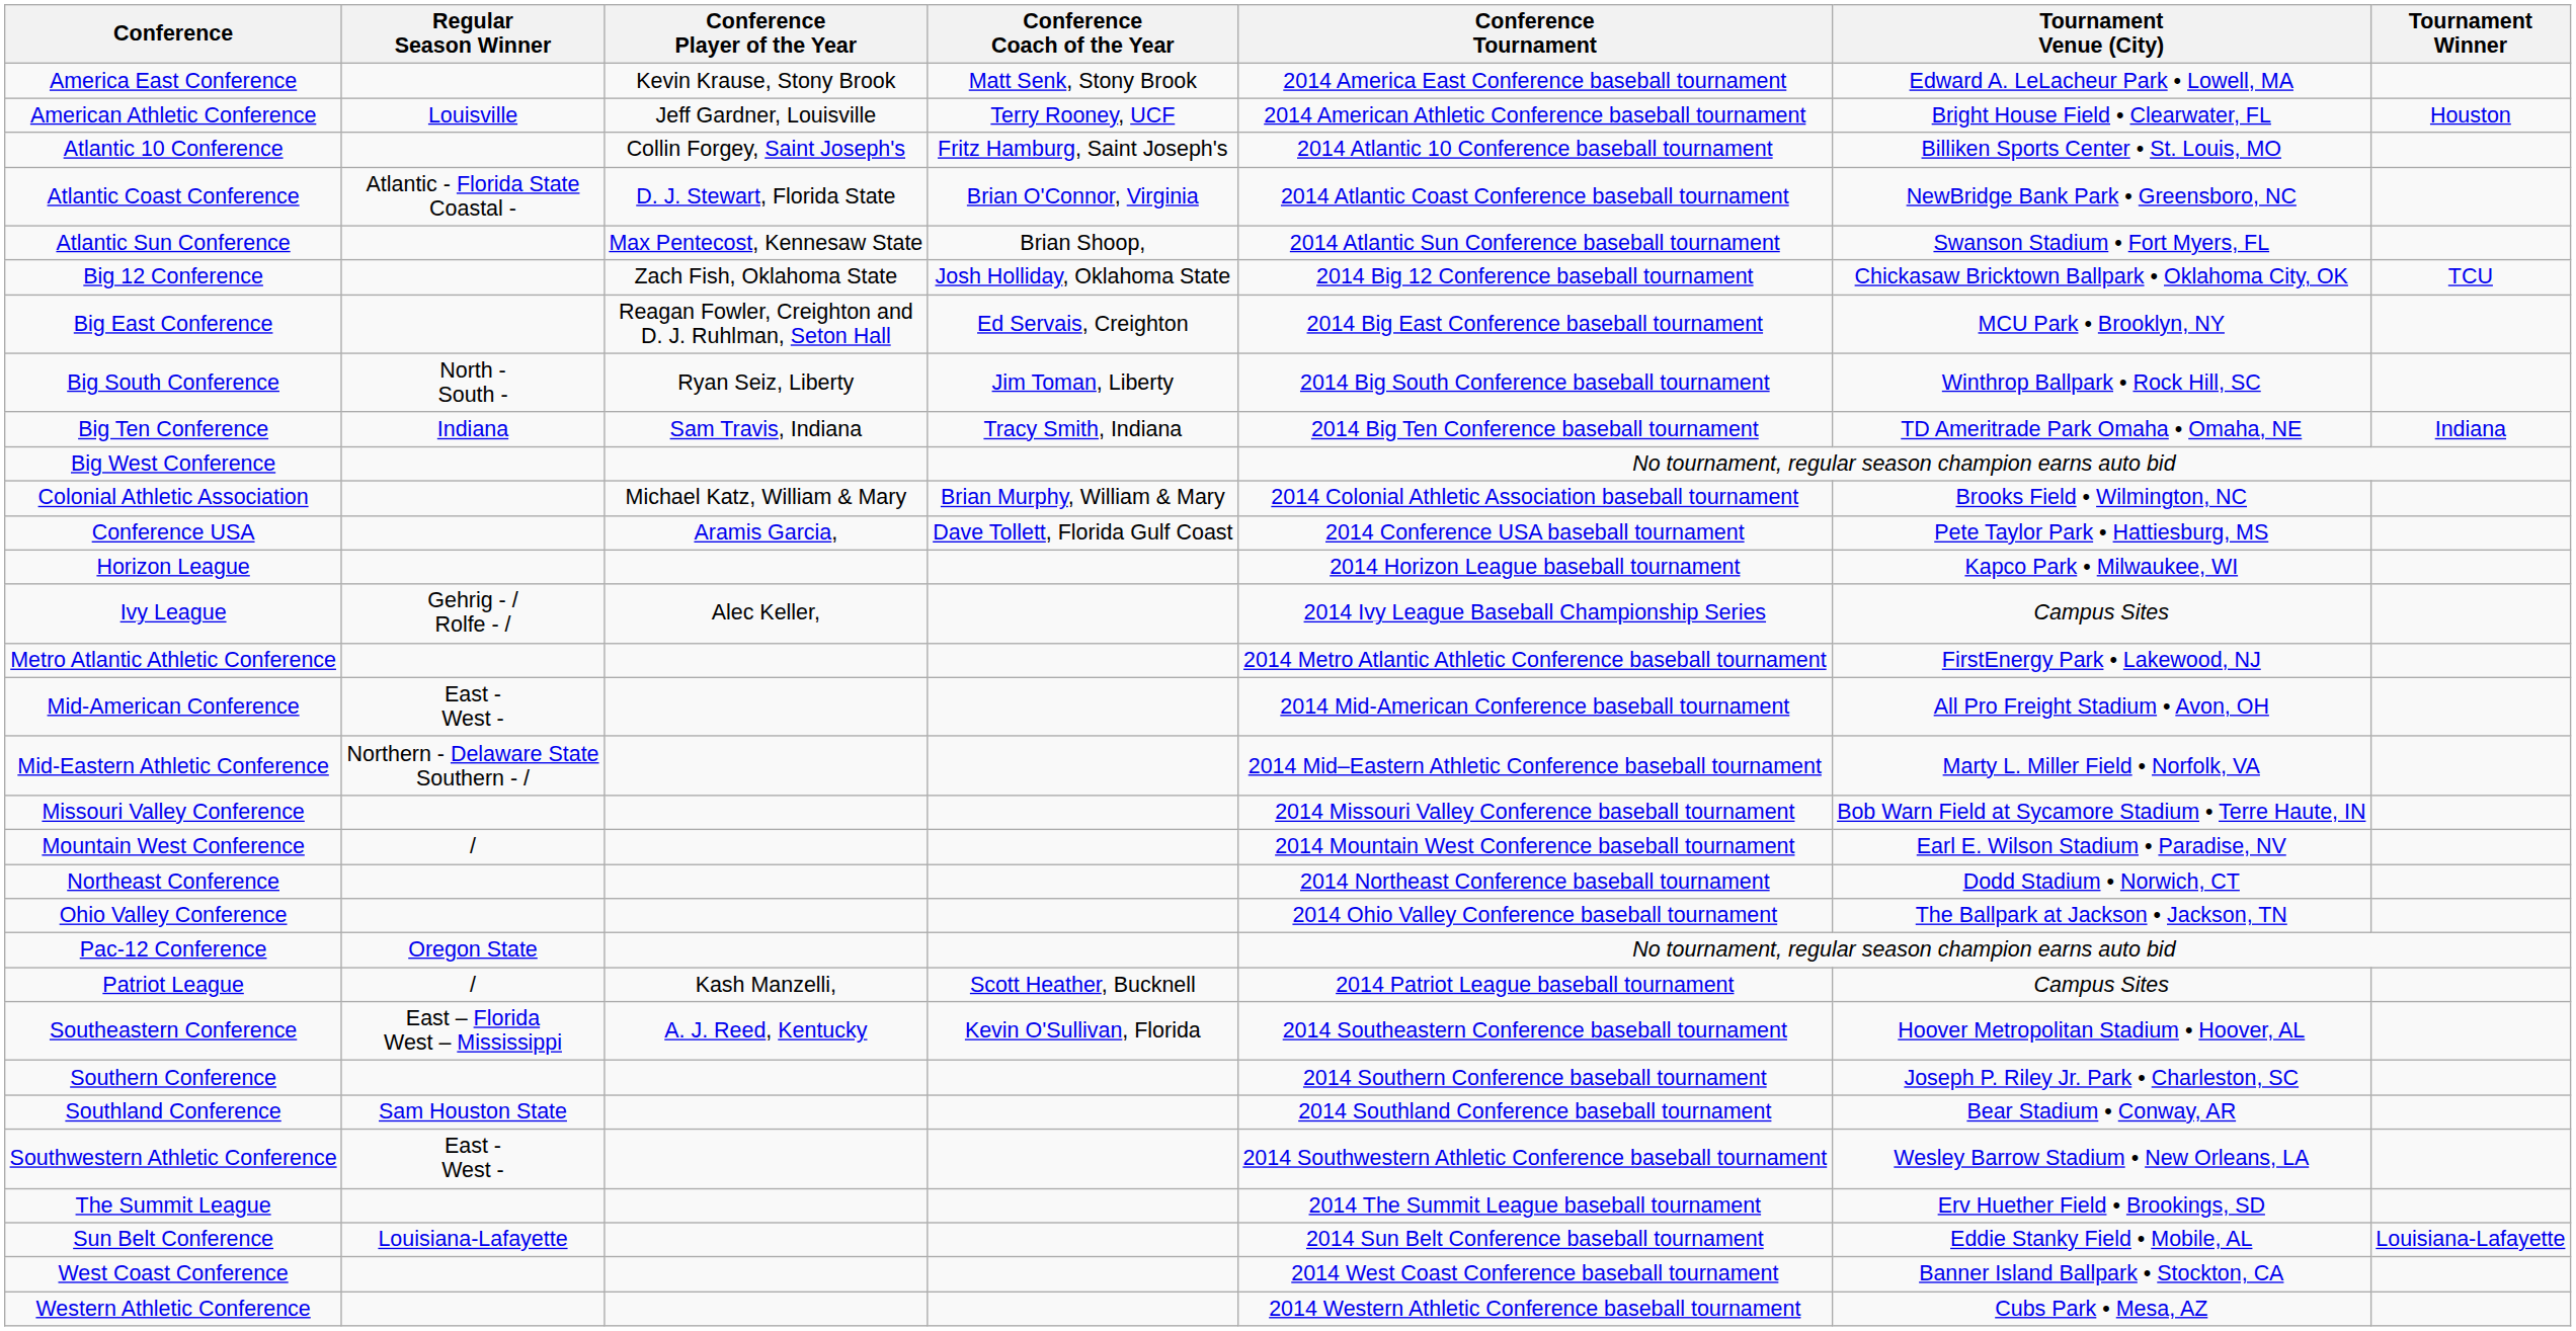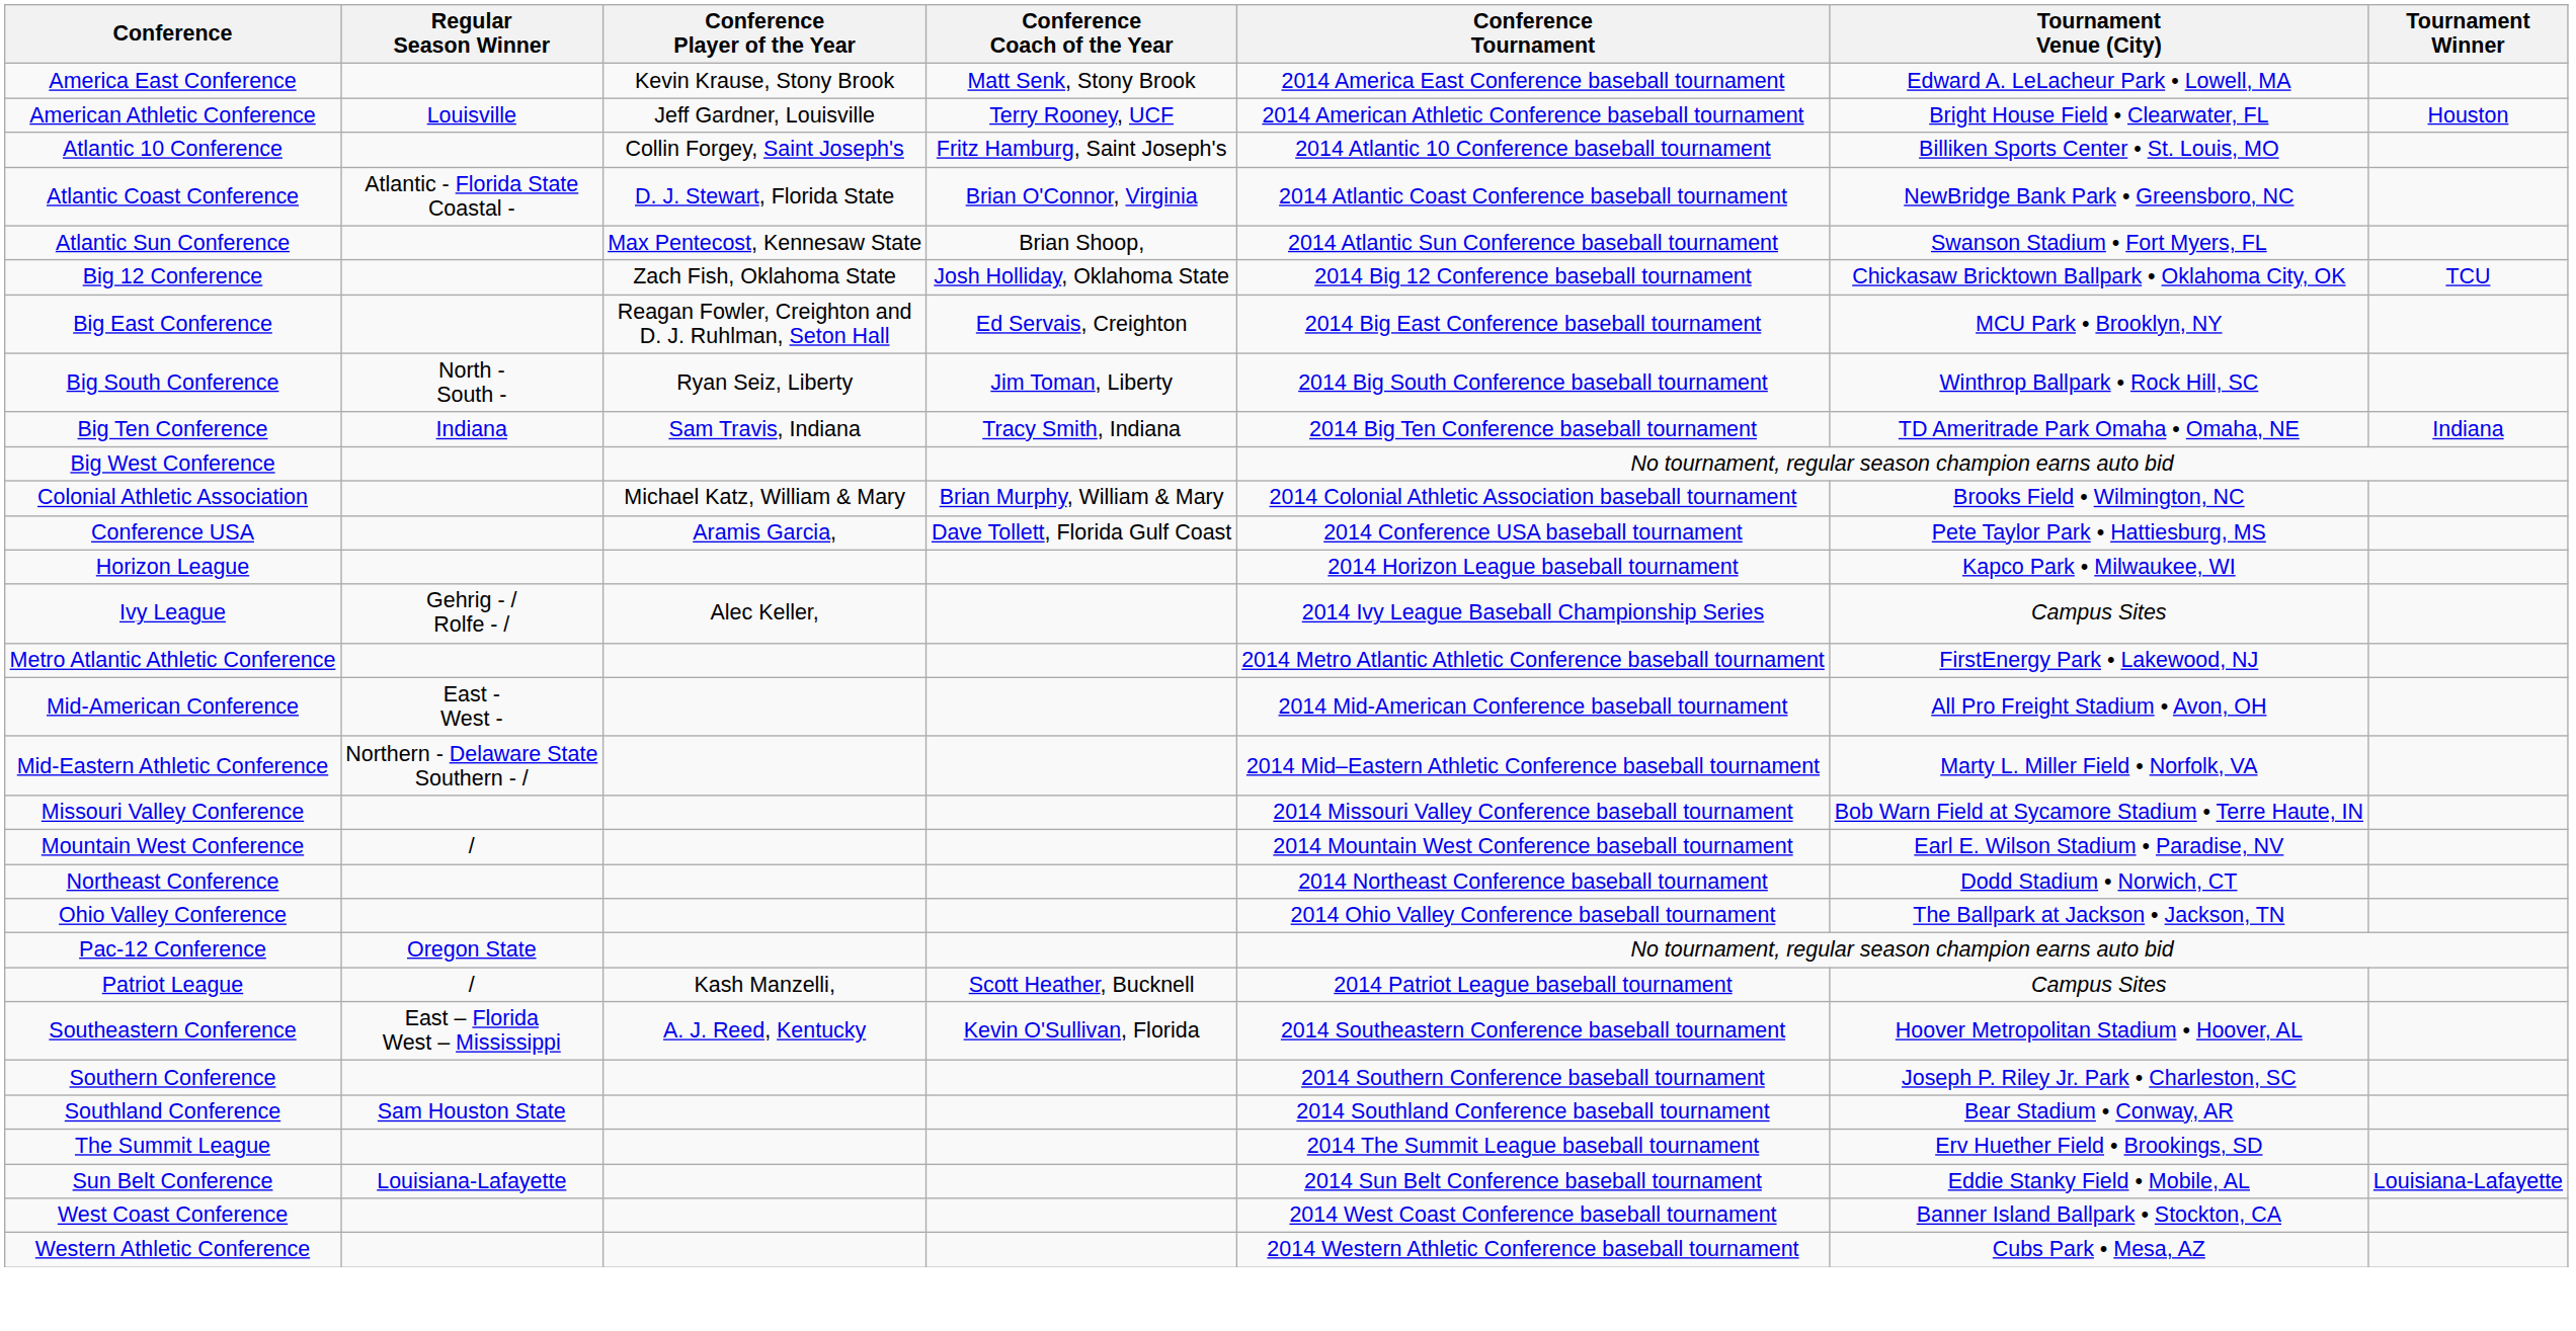- row: Southwestern Athletic Conference | East - West - | 2014 Southwestern Athletic Conference baseball tournament | Wesley Barrow Stadium • New Orleans, LA
